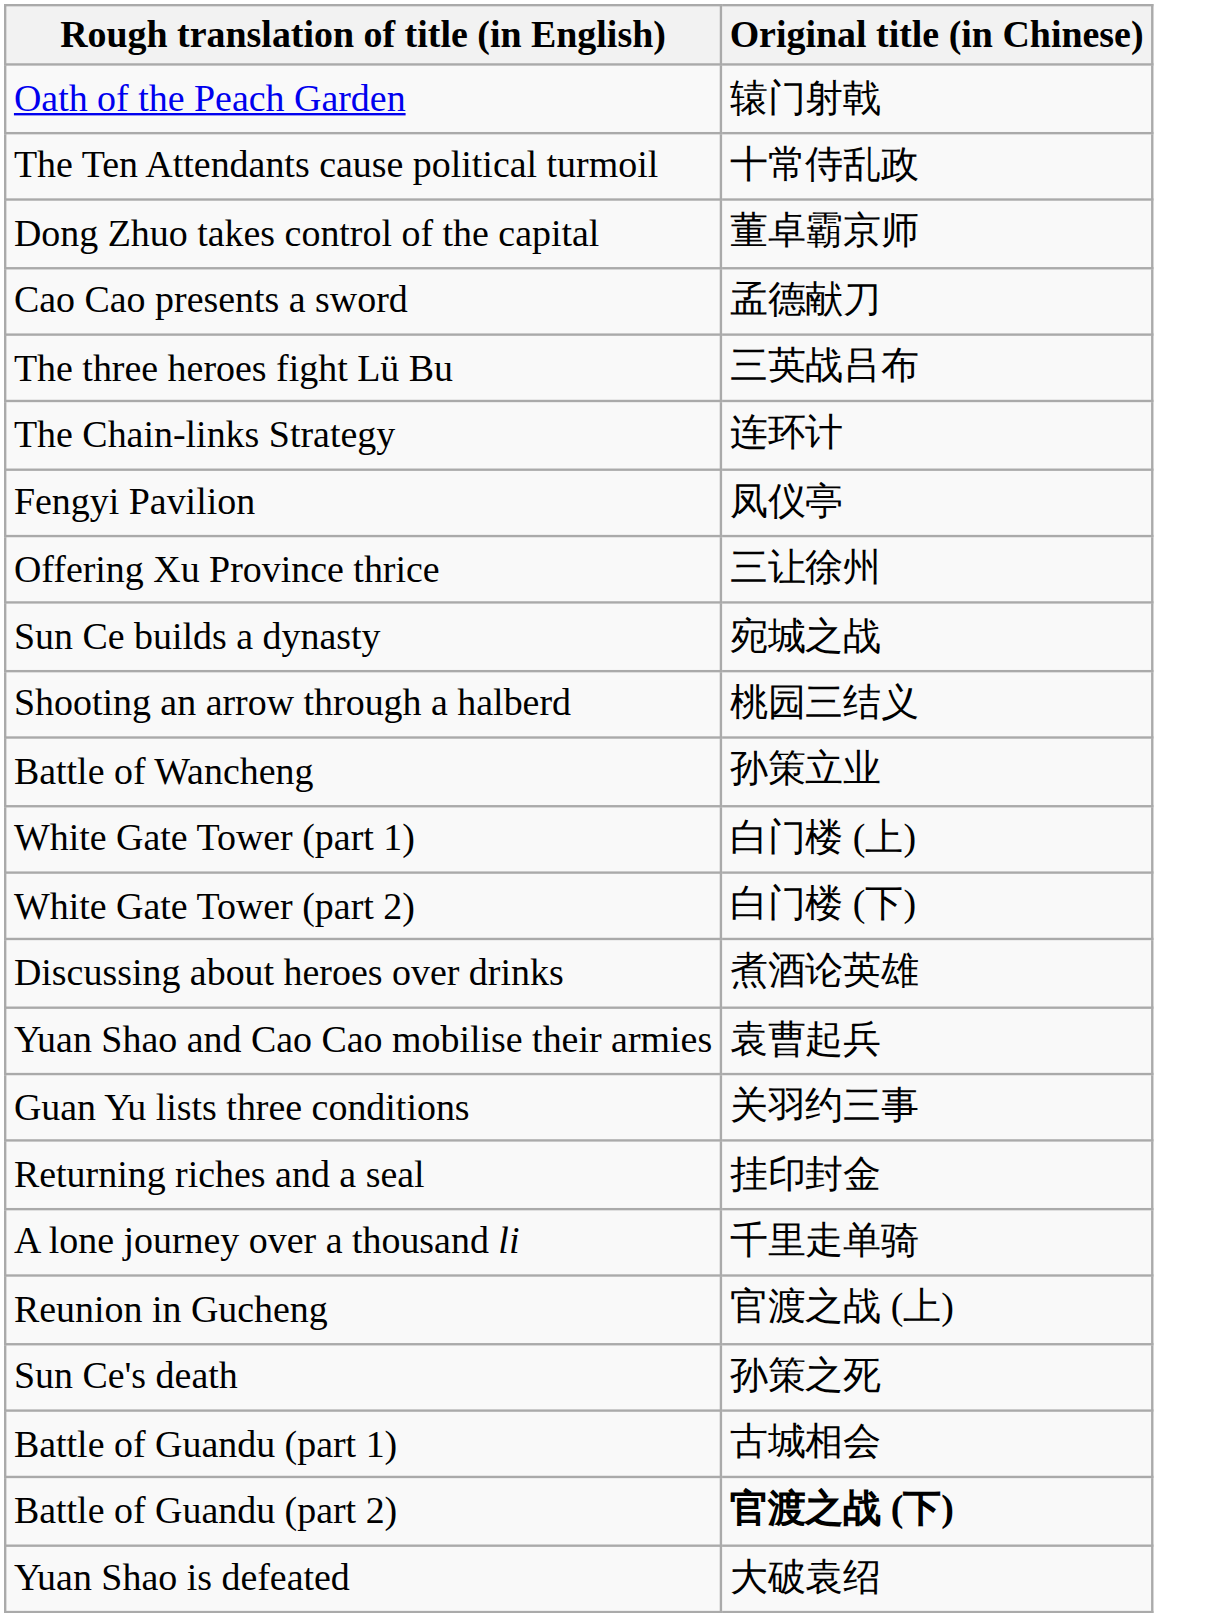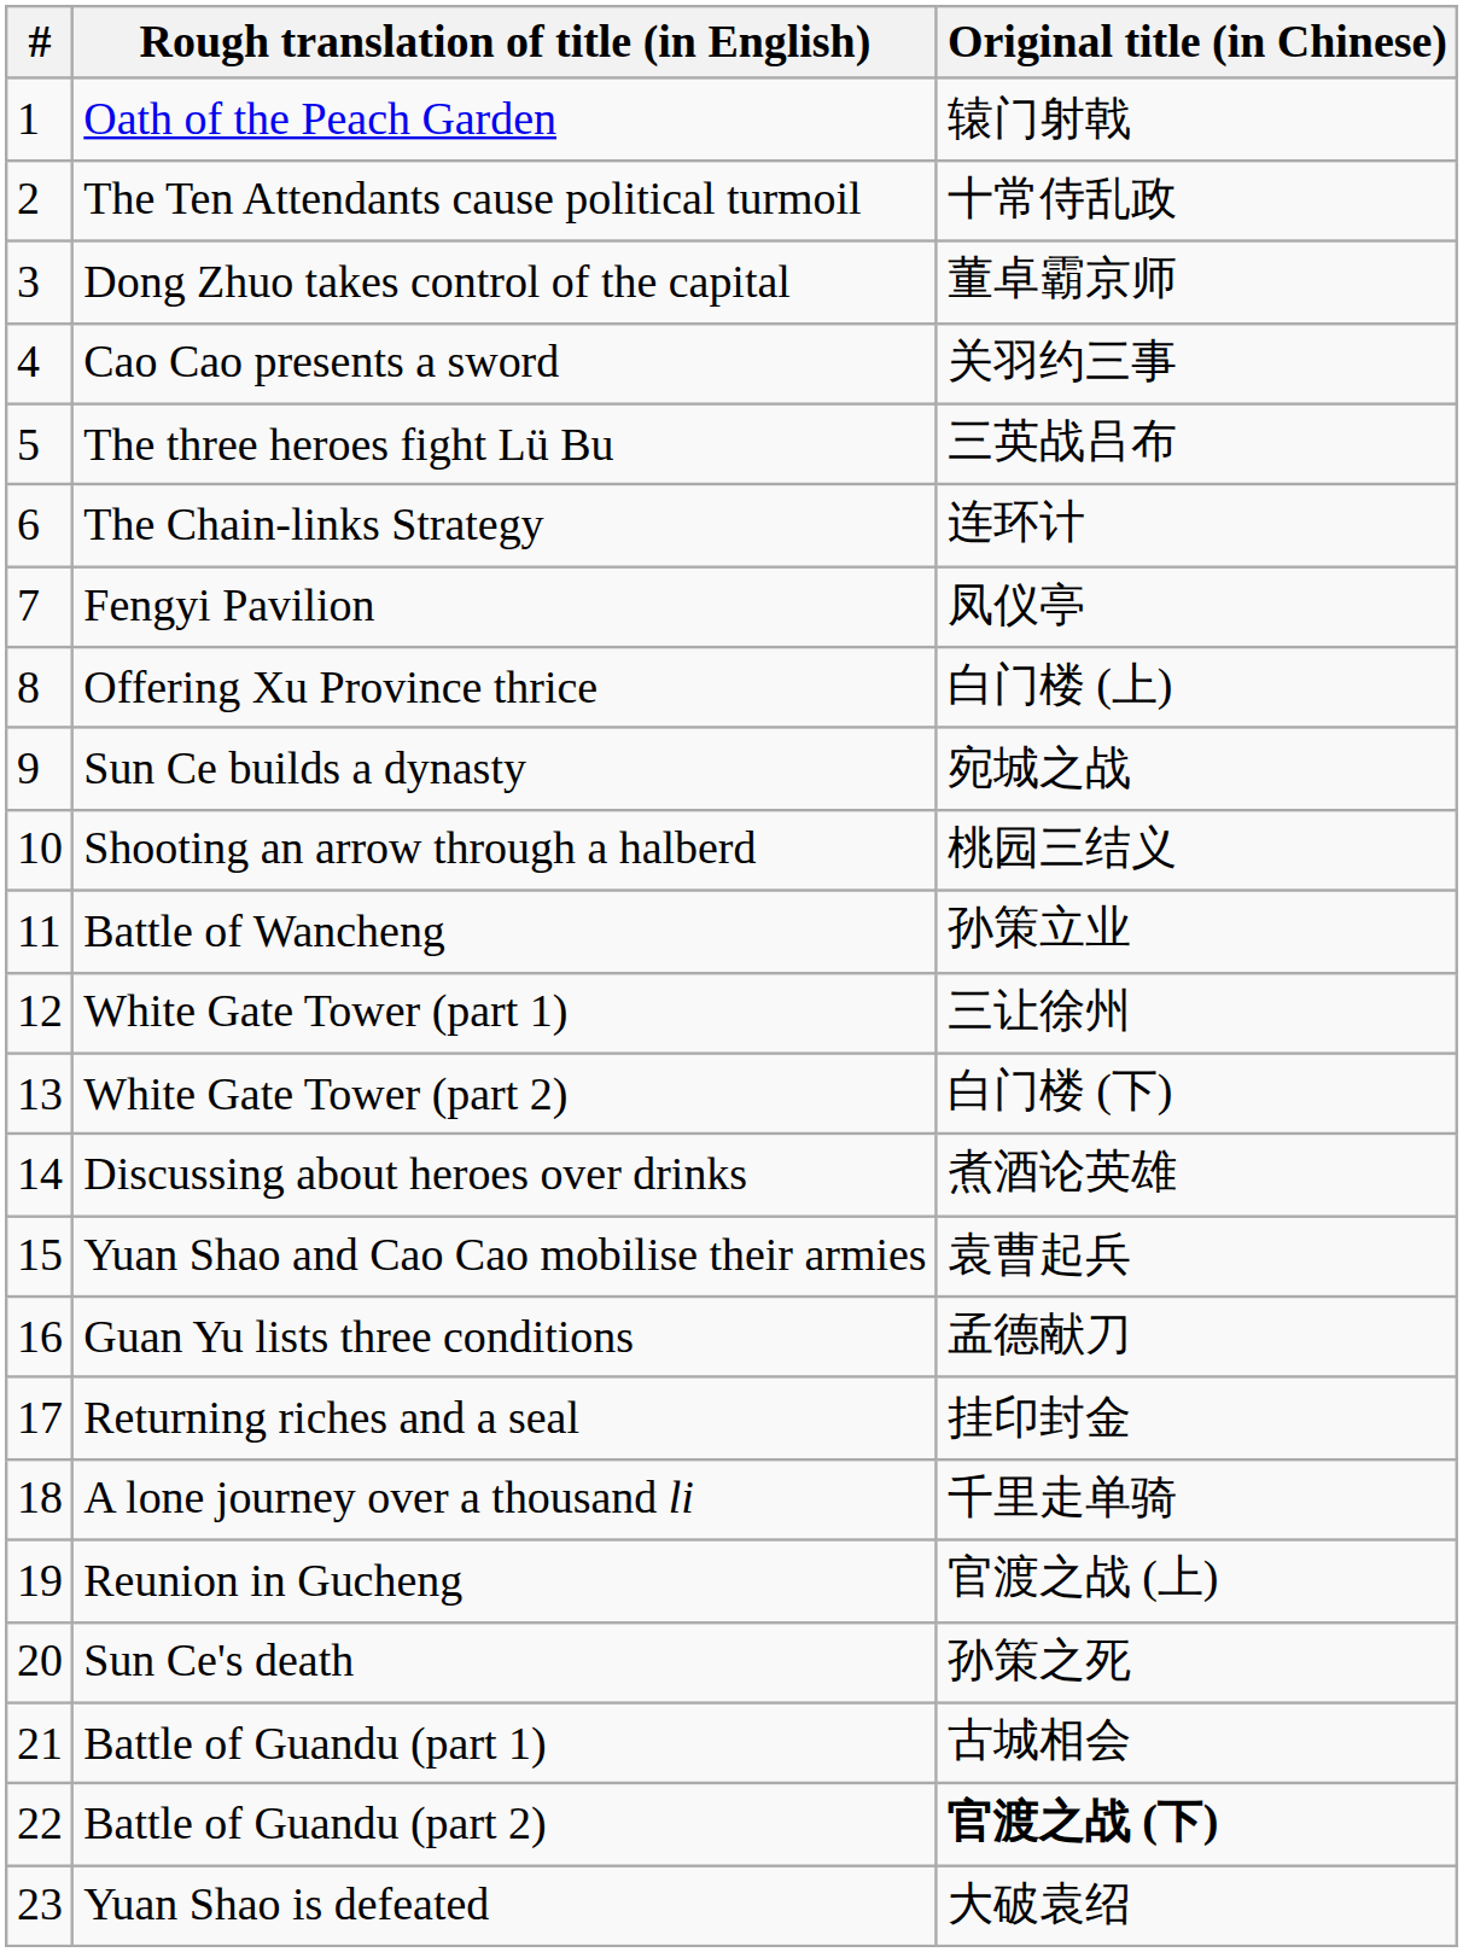+ column: # | 1 | 2 | 3 | 4 | 5 | 6 | 7 | 8 | 9 | 10 | 11 | 12 | 13 | 14 | 15 | 16 | 17 | 18 | 19 | 20 | 21 | 22 | 23
Cao Cao presents a sword | Original title (in Chinese): 孟德献刀 -> 关羽约三事
Offering Xu Province thrice | Original title (in Chinese): 三让徐州 -> 白门楼 (上)
White Gate Tower (part 1) | Original title (in Chinese): 白门楼 (上) -> 三让徐州
Guan Yu lists three conditions | Original title (in Chinese): 关羽约三事 -> 孟德献刀
